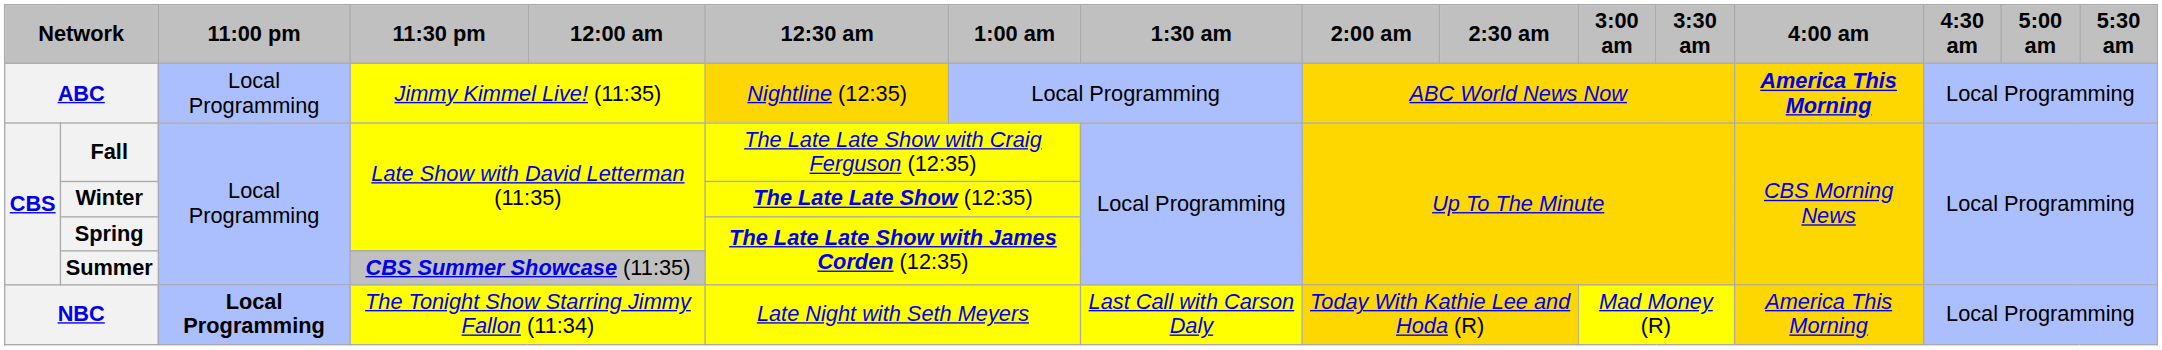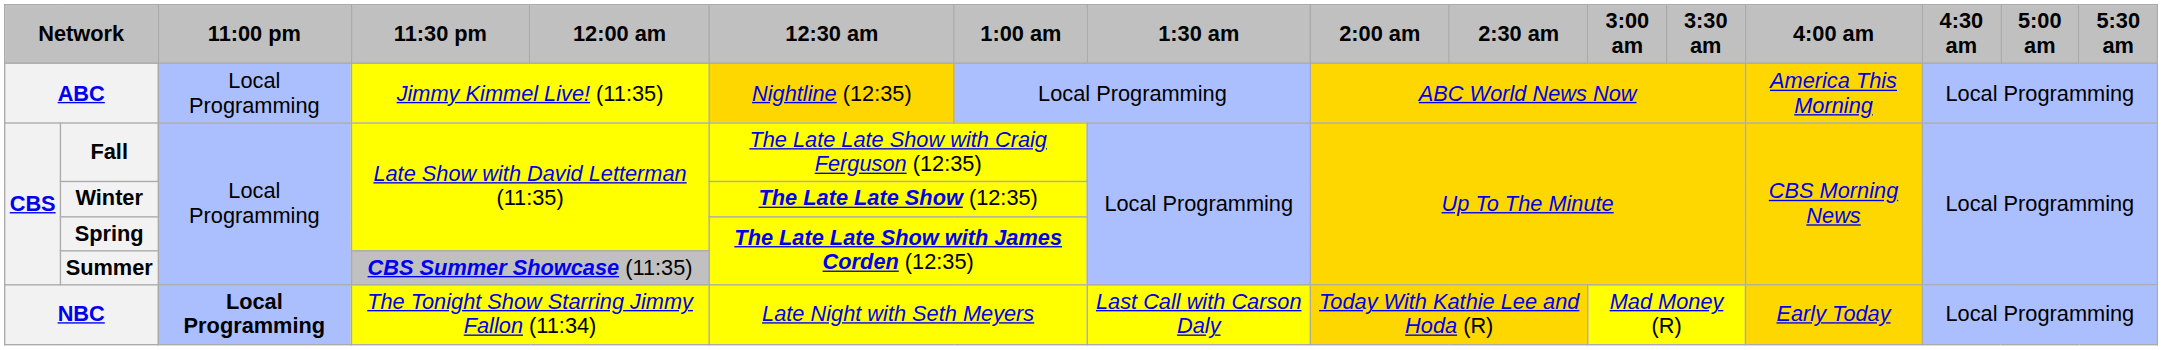ABC | 4:00 am: bold -> normal
NBC | 4:00 am: America This Morning -> Early Today
